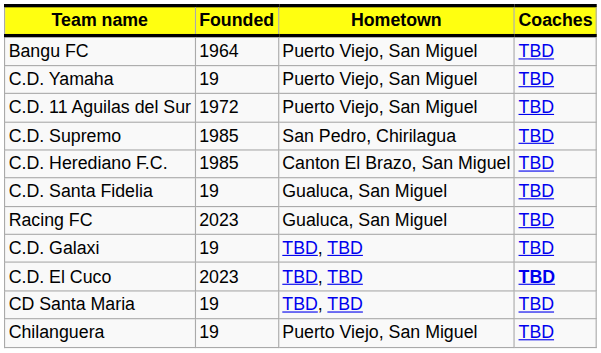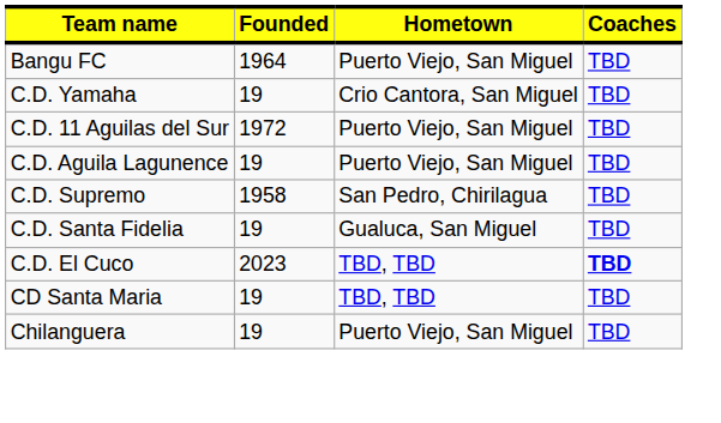C.D. Yamaha | Hometown: Puerto Viejo, San Miguel -> Crio Cantora, San Miguel
+ row: C.D. Aguila Lagunence | 19 | Puerto Viejo, San Miguel | TBD
C.D. Supremo | Founded: 1985 -> 1958
- row: C.D. Herediano F.C. | 1985 | Canton El Brazo, San Miguel | TBD
- row: Racing FC | 2023 | Gualuca, San Miguel | TBD
- row: C.D. Galaxi | 19 | TBD, TBD | TBD
